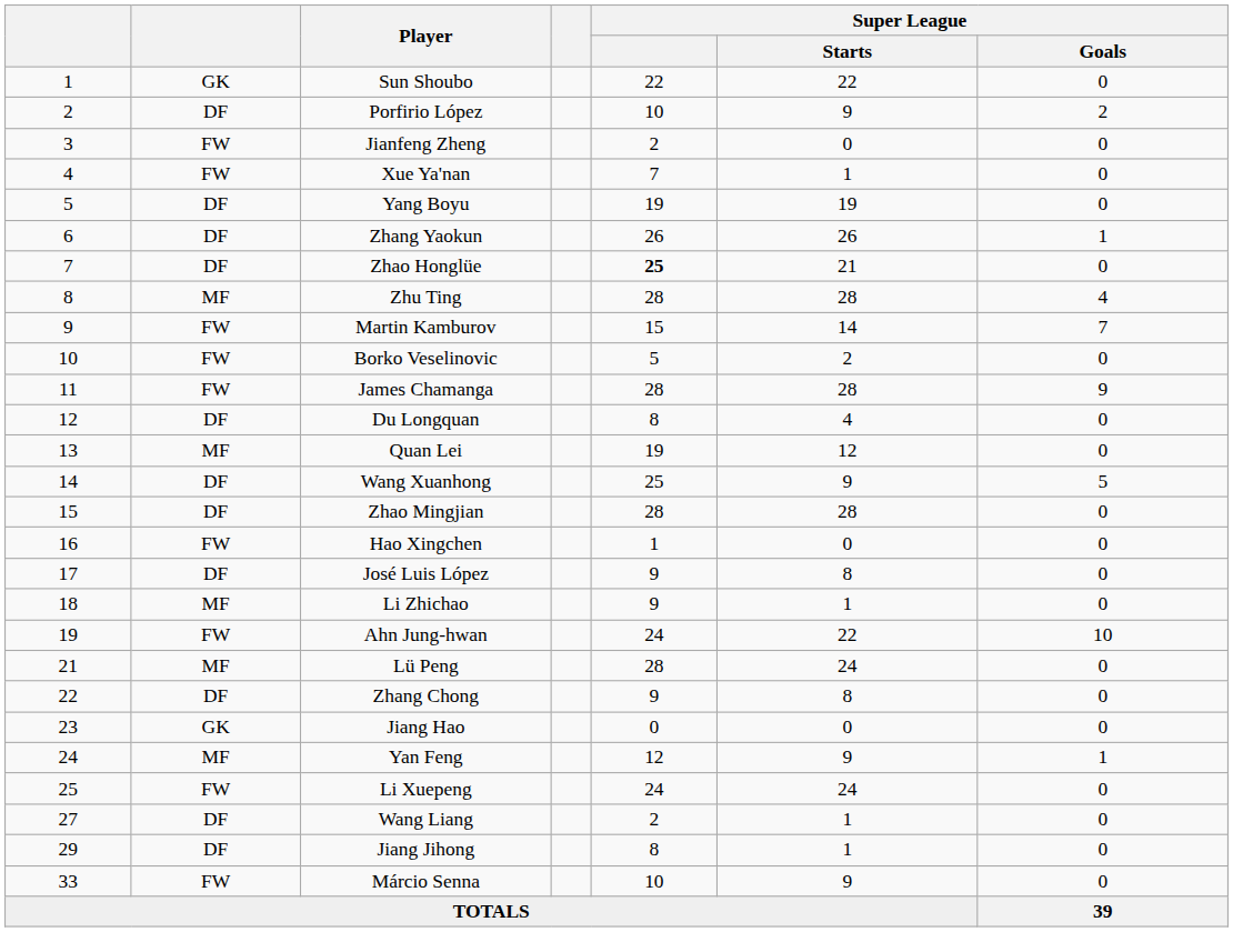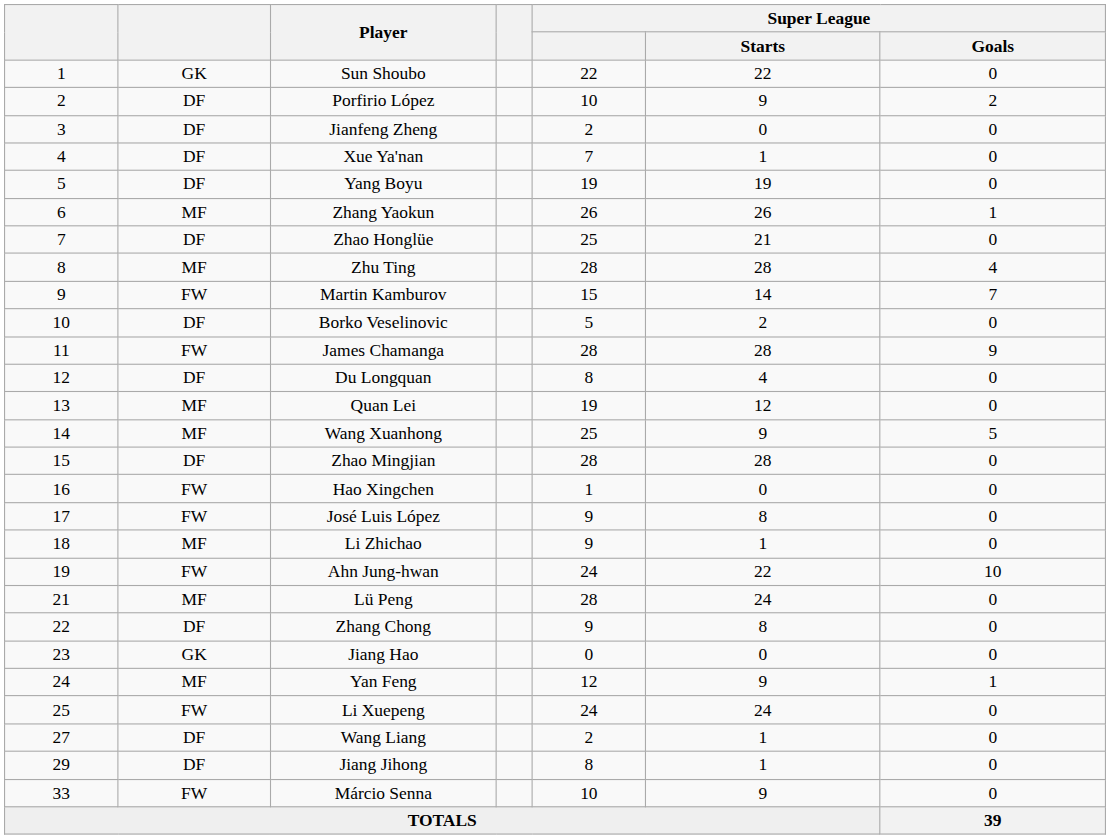Jianfeng Zheng | column 2: FW -> DF
Xue Ya'nan | column 2: FW -> DF
Zhang Yaokun | column 2: DF -> MF
Zhao Honglüe | Super League: bold -> normal
Borko Veselinovic | column 2: FW -> DF
Wang Xuanhong | column 2: DF -> MF
José Luis López | column 2: DF -> FW
